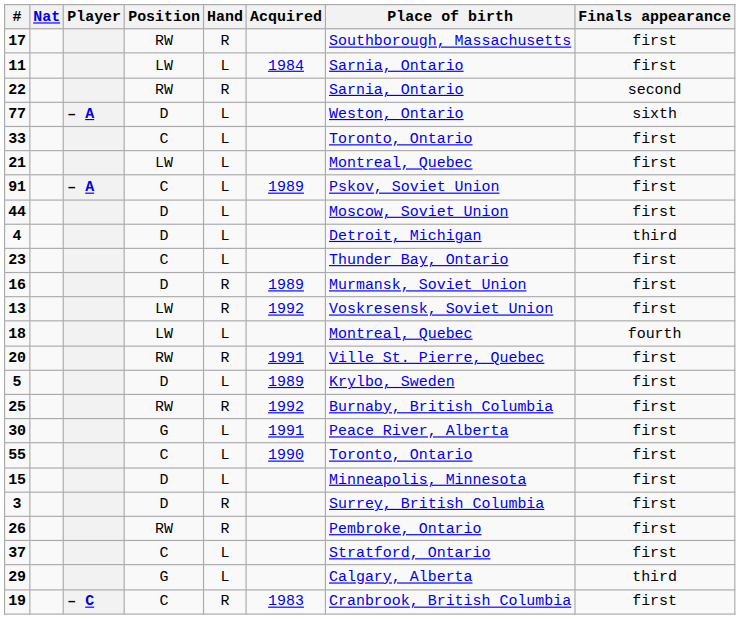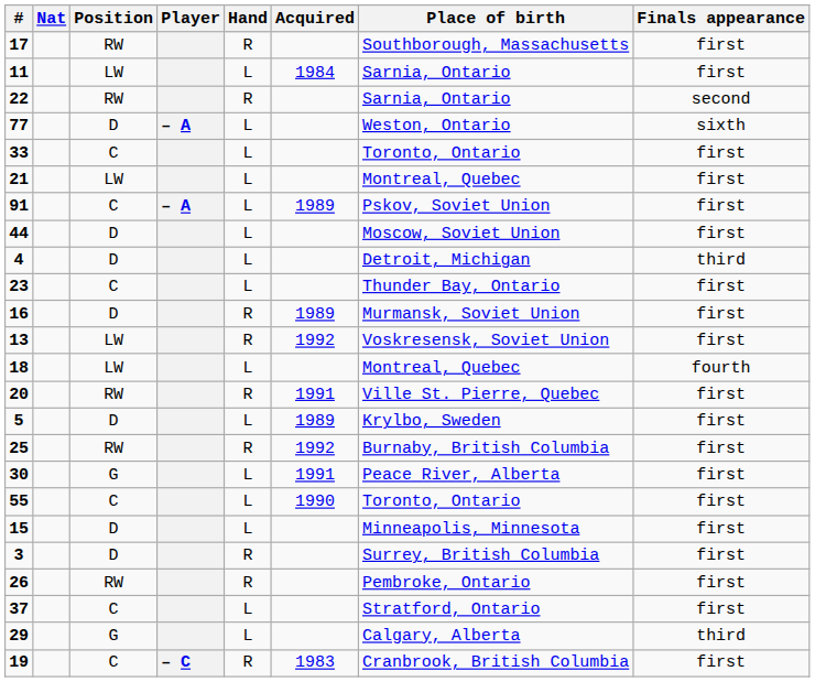columns swapped: Player <-> Position
